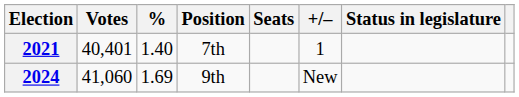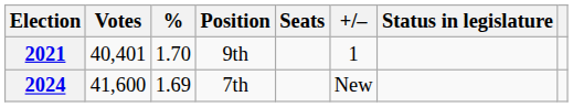2021 | %: 1.40 -> 1.70
2021 | Position: 7th -> 9th
2024 | Votes: 41,060 -> 41,600
2024 | Position: 9th -> 7th
